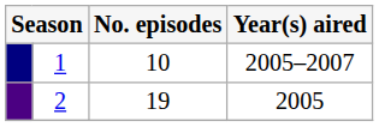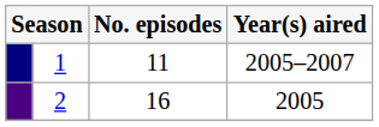1 | No. episodes: 10 -> 11
2 | No. episodes: 19 -> 16
